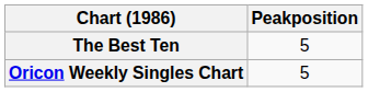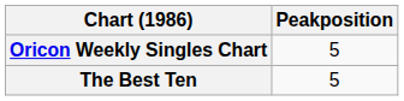rows swapped: Oricon Weekly Singles Chart <-> The Best Ten
